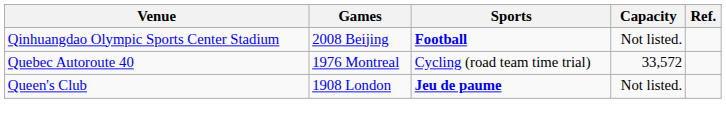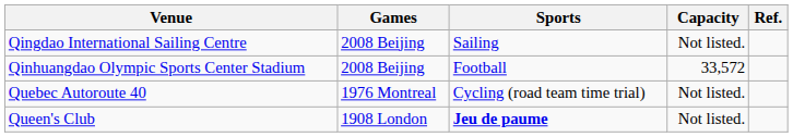+ row: Qingdao International Sailing Centre | 2008 Beijing | Sailing | Not listed.
Qinhuangdao Olympic Sports Center Stadium | Sports: bold -> normal
Qinhuangdao Olympic Sports Center Stadium | Capacity: Not listed. -> 33,572
Quebec Autoroute 40 | Capacity: 33,572 -> Not listed.
